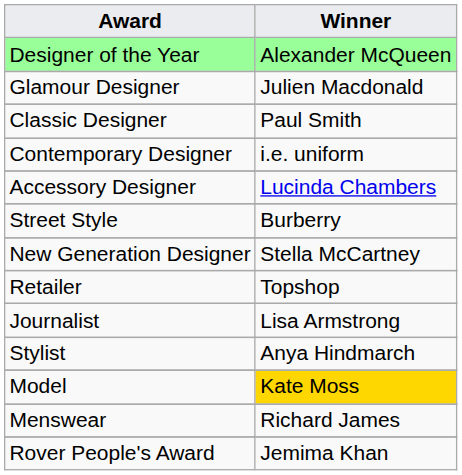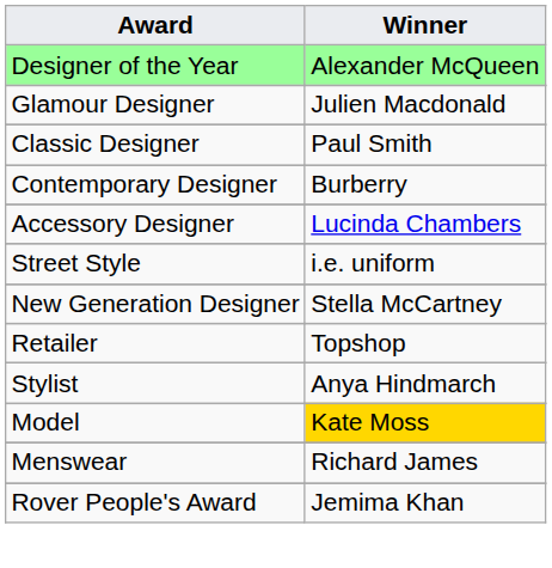Contemporary Designer | Winner: i.e. uniform -> Burberry
Street Style | Winner: Burberry -> i.e. uniform
- row: Journalist | Lisa Armstrong
